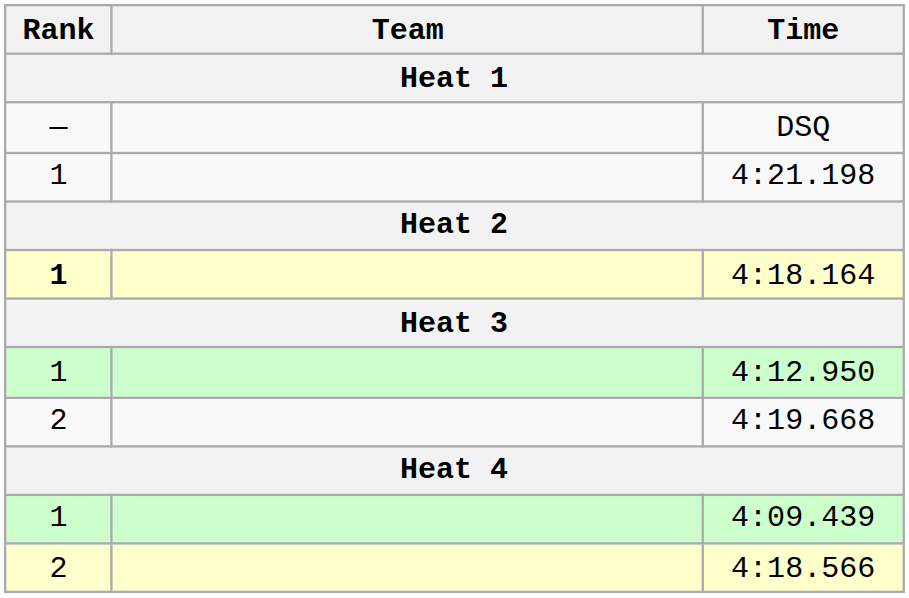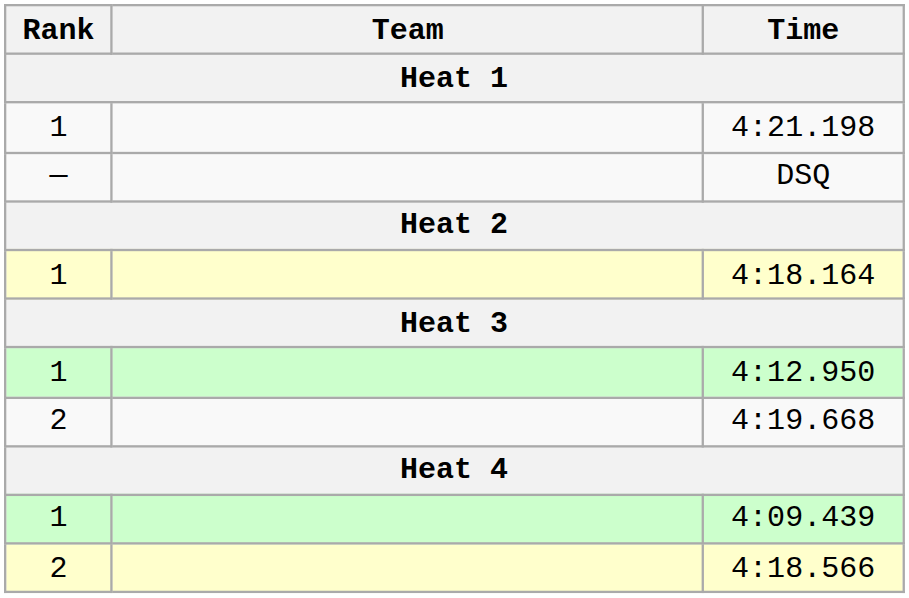rows swapped: 4:21.198 <-> DSQ
4:18.164 | Rank: bold -> normal
